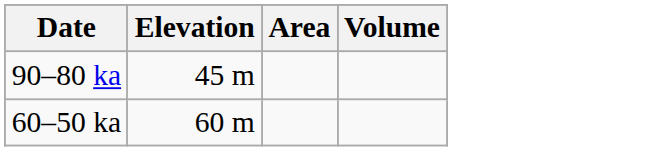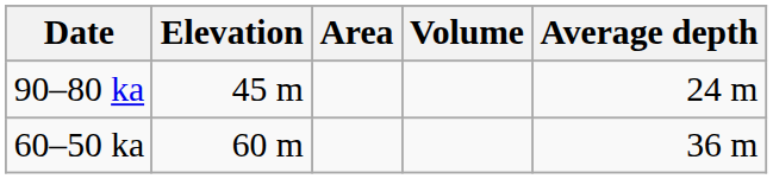+ column: Average depth | 24 m | 36 m
